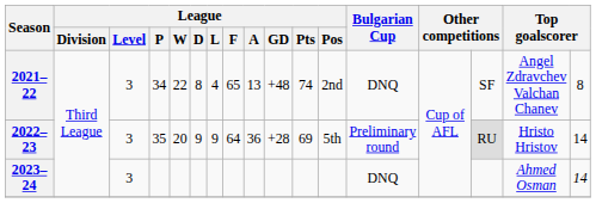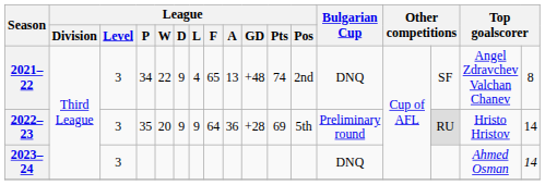2021–22 | League / D: 8 -> 9
